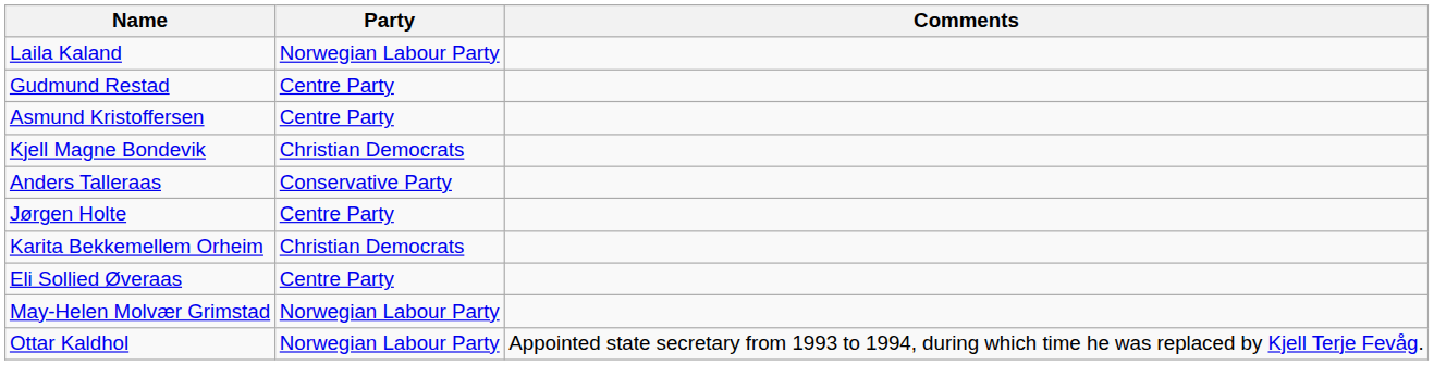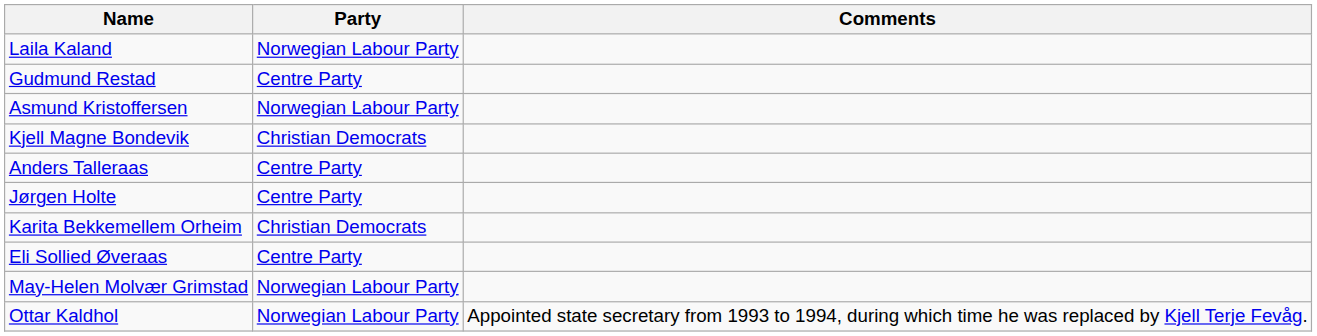Asmund Kristoffersen | Party: Centre Party -> Norwegian Labour Party
Anders Talleraas | Party: Conservative Party -> Centre Party
